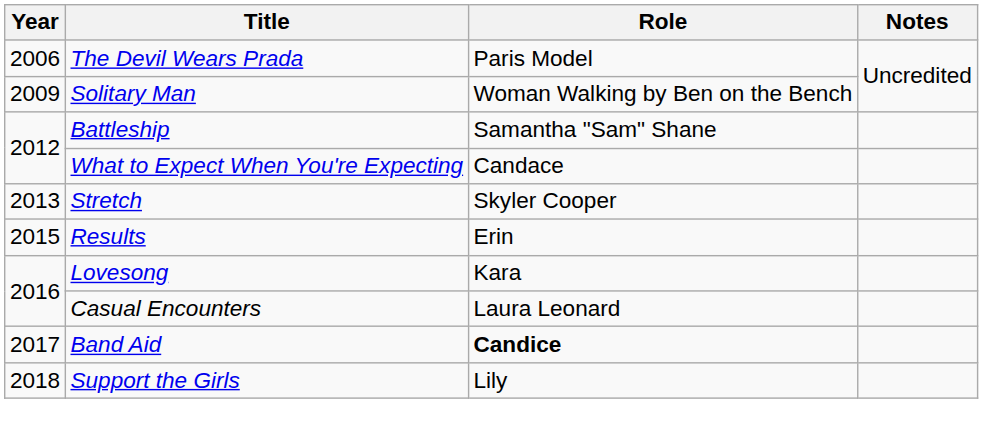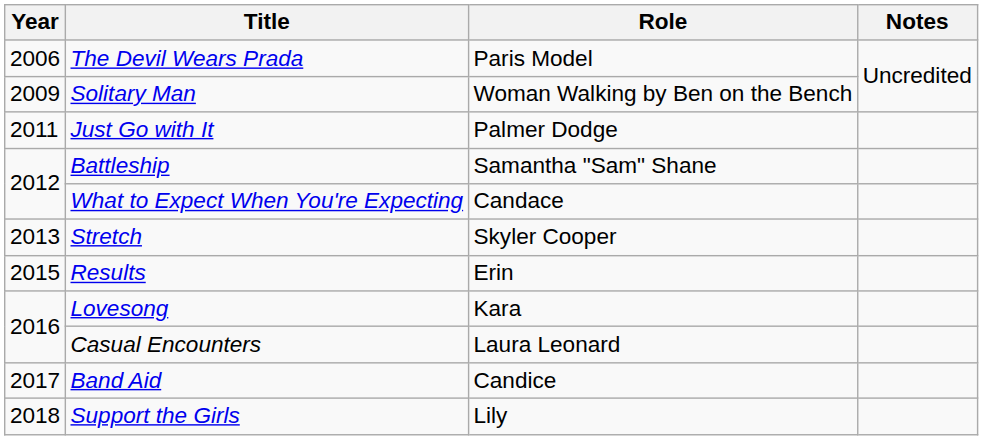+ row: 2011 | Just Go with It | Palmer Dodge
Band Aid | Role: bold -> normal
